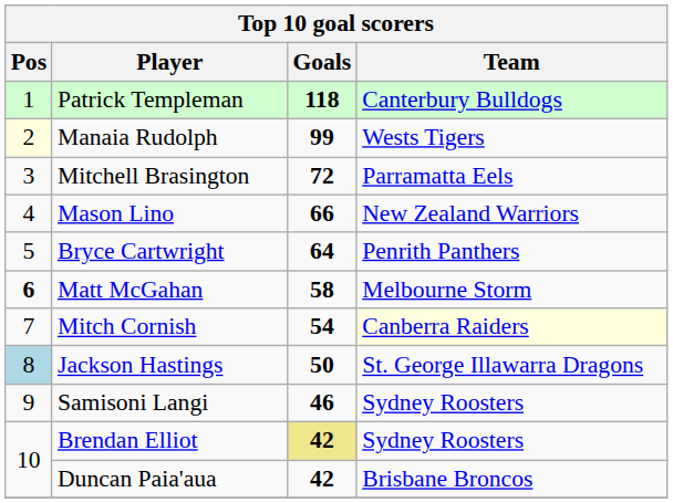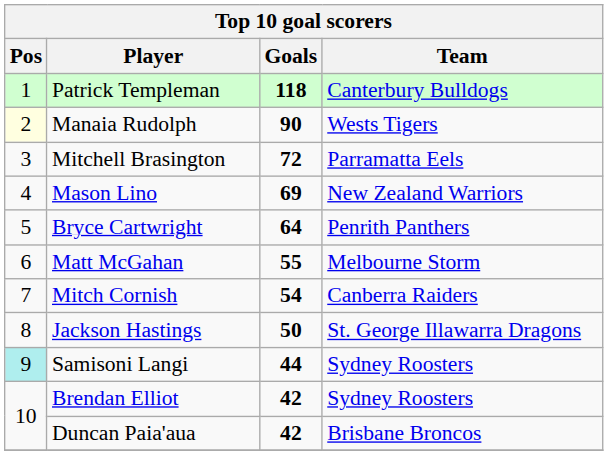Manaia Rudolph | Goals: 99 -> 90
Mason Lino | Goals: 66 -> 69
Matt McGahan | Pos: bold -> normal
Matt McGahan | Goals: 58 -> 55
Mitch Cornish | Team: lightyellow background -> no background
Jackson Hastings | Pos: lightblue background -> no background
Samisoni Langi | Pos: no background -> paleturquoise background
Samisoni Langi | Goals: 46 -> 44
Brendan Elliot | Goals: khaki background -> no background
